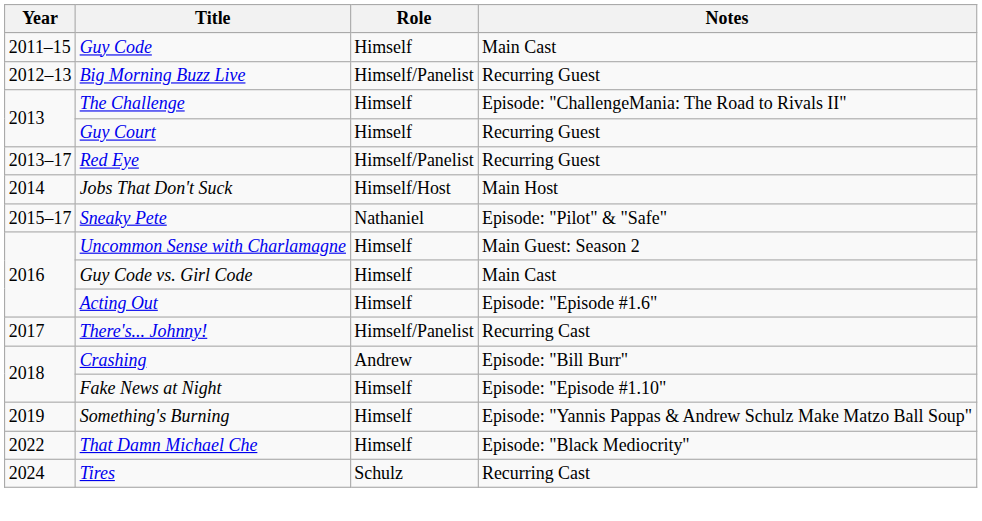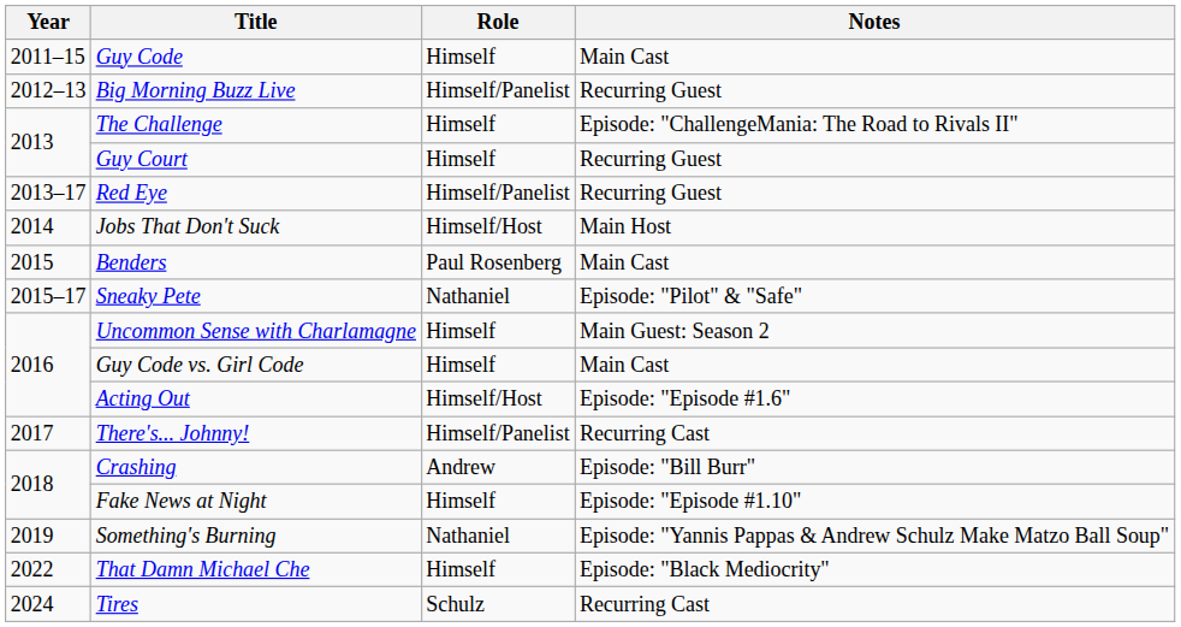+ row: 2015 | Benders | Paul Rosenberg | Main Cast
Acting Out | Role: Himself -> Himself/Host
Something's Burning | Role: Himself -> Nathaniel
